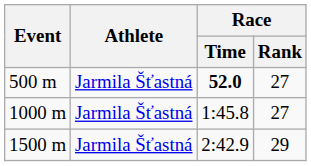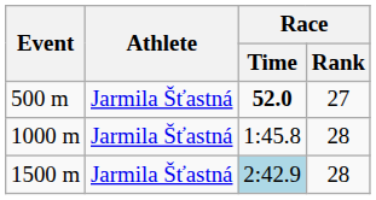1000 m | Race / Rank: 27 -> 28
1500 m | Race / Time: no background -> lightblue background
1500 m | Race / Rank: 29 -> 28
